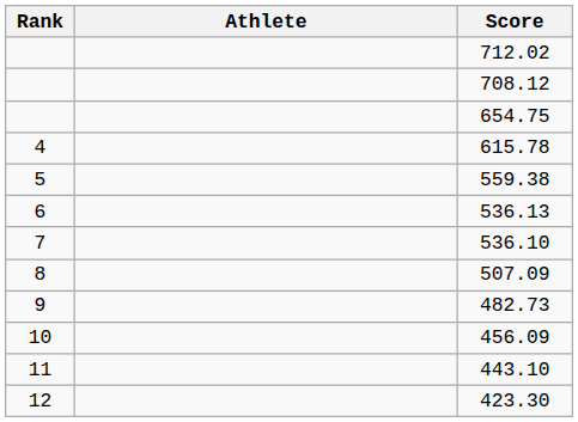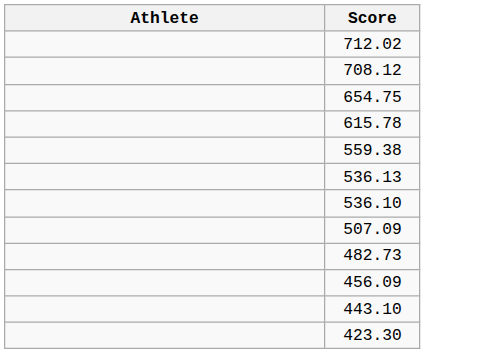- column: Rank | 4 | 5 | 6 | 7 | 8 | 9 | 10 | 11 | 12
